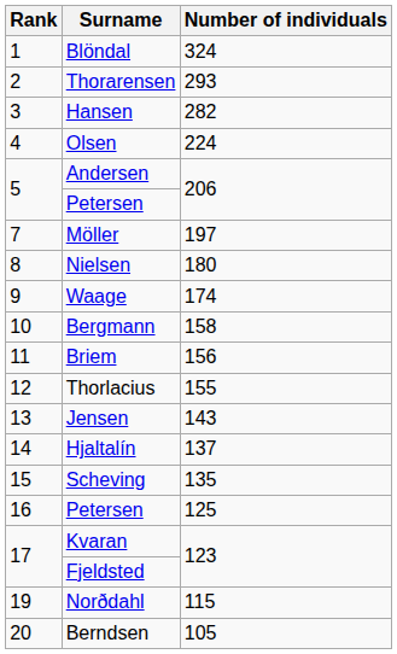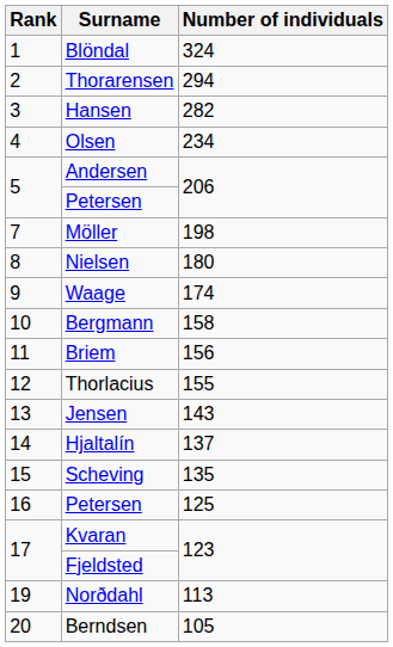Thorarensen | Number of individuals: 293 -> 294
Olsen | Number of individuals: 224 -> 234
Möller | Number of individuals: 197 -> 198
Norðdahl | Number of individuals: 115 -> 113
